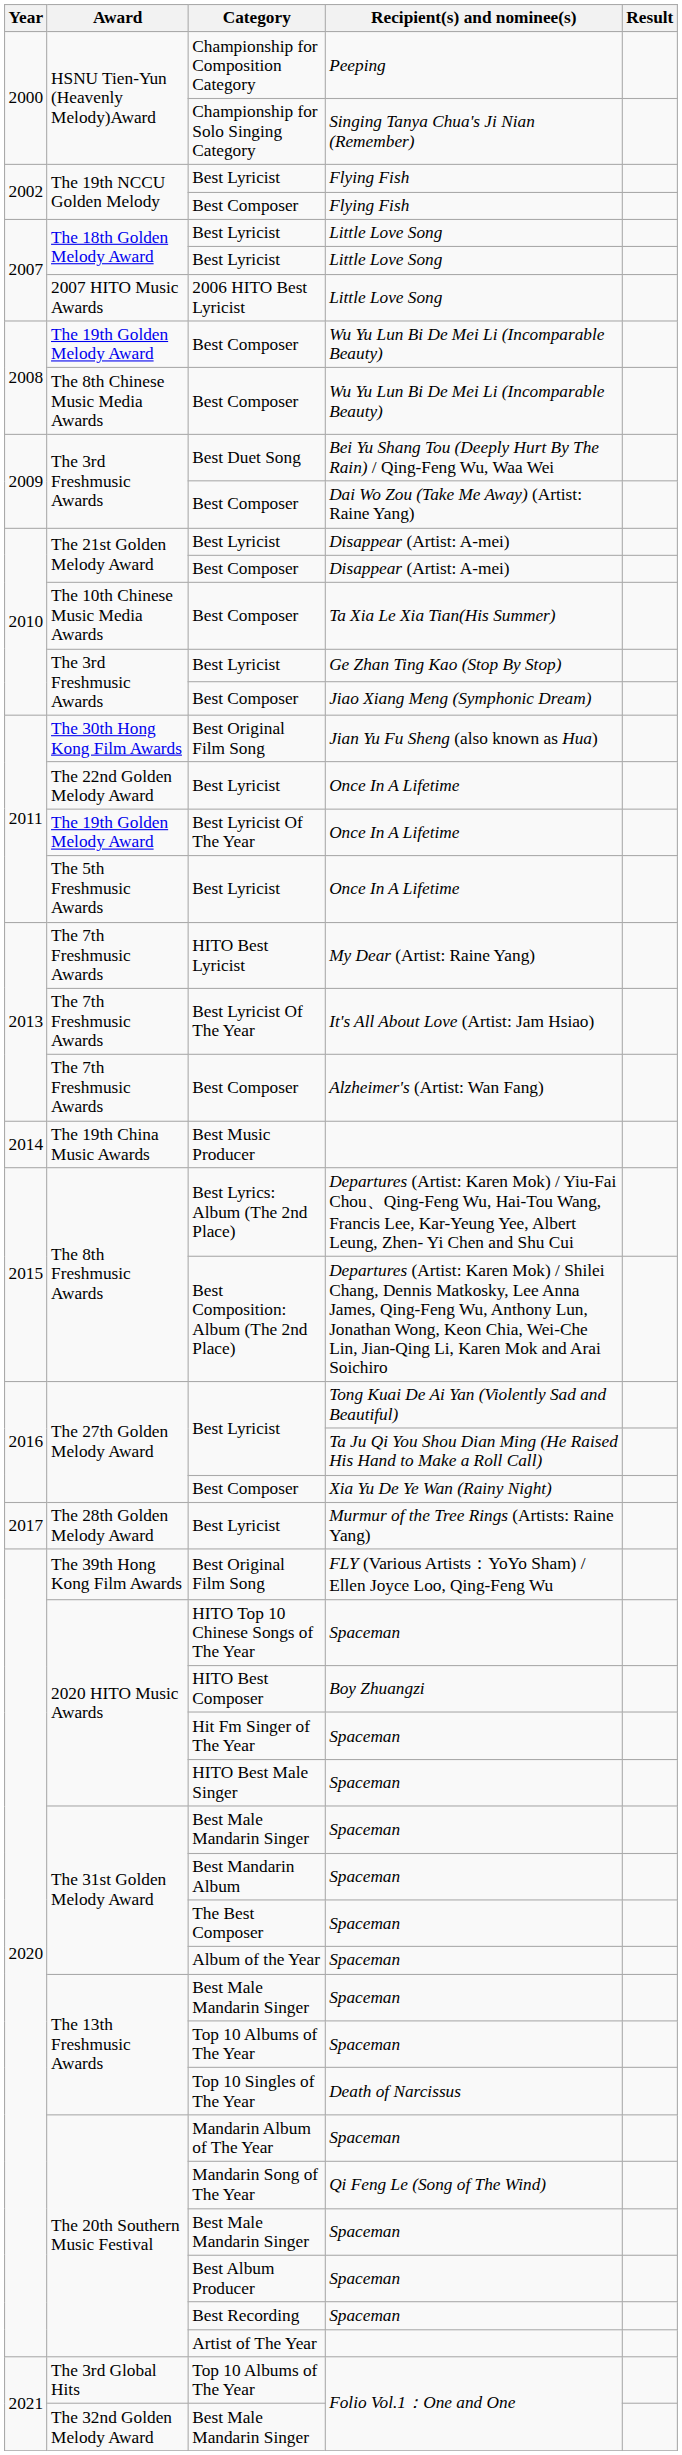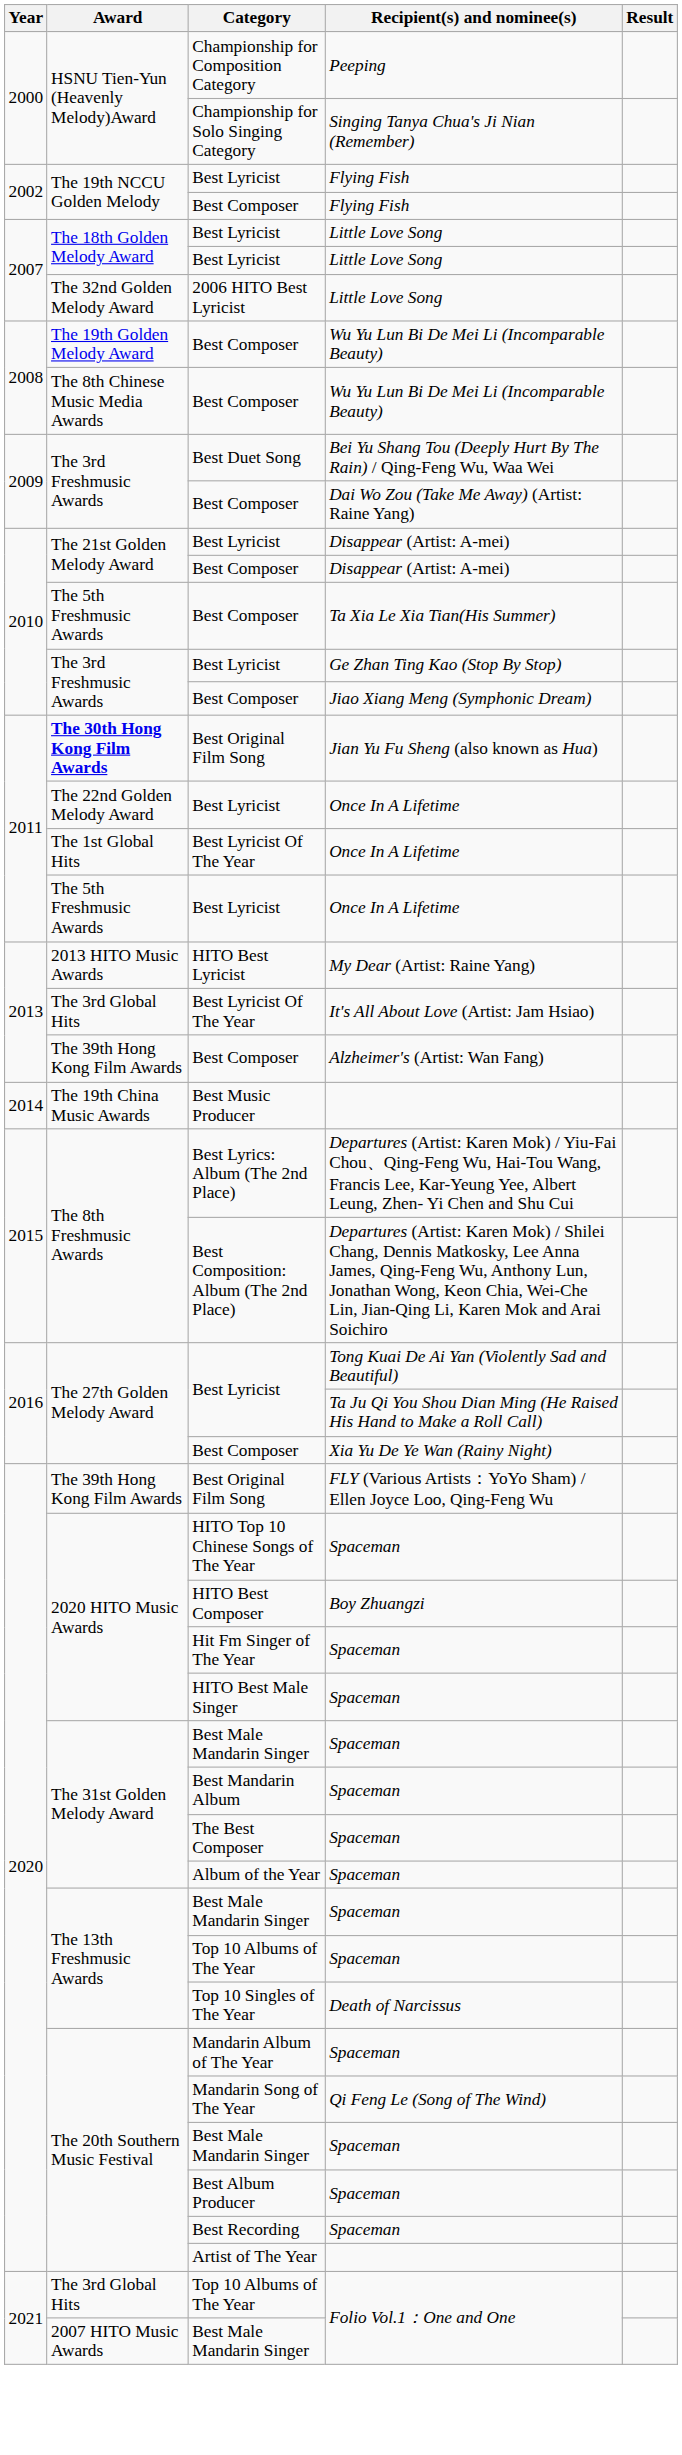2006 HITO Best Lyricist / Little Love Song | Award: 2007 HITO Music Awards -> The 32nd Golden Melody Award
Ta Xia Le Xia Tian(His Summer) | Award: The 10th Chinese Music Media Awards -> The 5th Freshmusic Awards
Jian Yu Fu Sheng (also known as Hua) | Award: normal -> bold
Best Lyricist Of The Year / Once In A Lifetime | Award: The 19th Golden Melody Award -> The 1st Global Hits
My Dear (Artist: Raine Yang) | Award: The 7th Freshmusic Awards -> 2013 HITO Music Awards
It's All About Love (Artist: Jam Hsiao) | Award: The 7th Freshmusic Awards -> The 3rd Global Hits
Alzheimer's (Artist: Wan Fang) | Award: The 7th Freshmusic Awards -> The 39th Hong Kong Film Awards
- row: 2017 | The 28th Golden Melody Award | Best Lyricist | Murmur of the Tree Rings (Artists: Raine Yang)
Best Male Mandarin Singer / Folio Vol.1：One and One | Award: The 32nd Golden Melody Award -> 2007 HITO Music Awards
